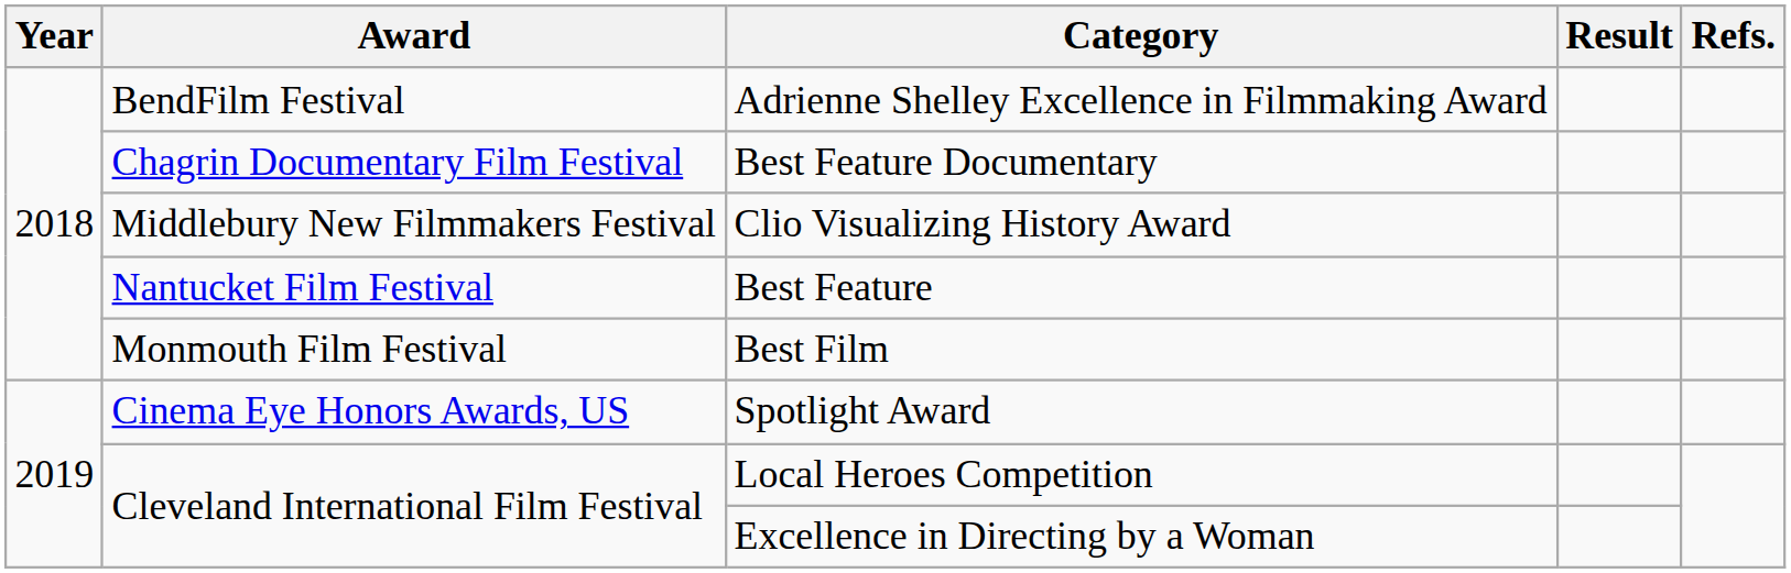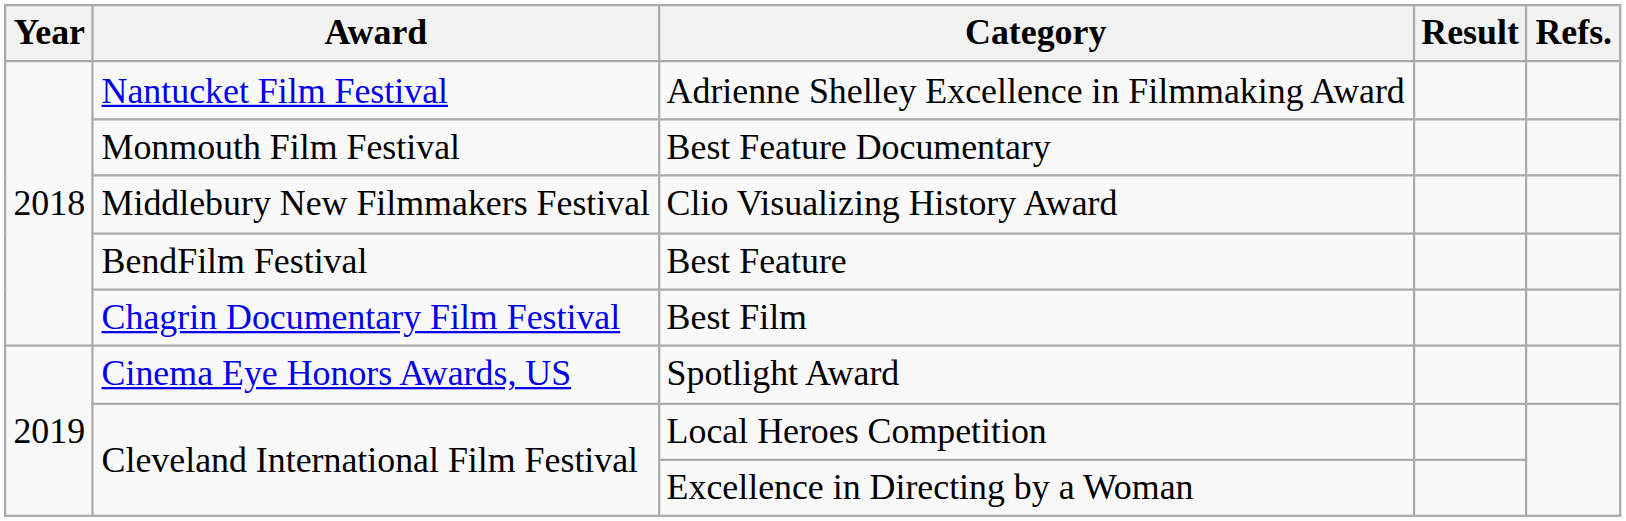Adrienne Shelley Excellence in Filmmaking Award | Award: BendFilm Festival -> Nantucket Film Festival
Best Feature Documentary | Award: Chagrin Documentary Film Festival -> Monmouth Film Festival
Best Feature | Award: Nantucket Film Festival -> BendFilm Festival
Best Film | Award: Monmouth Film Festival -> Chagrin Documentary Film Festival
